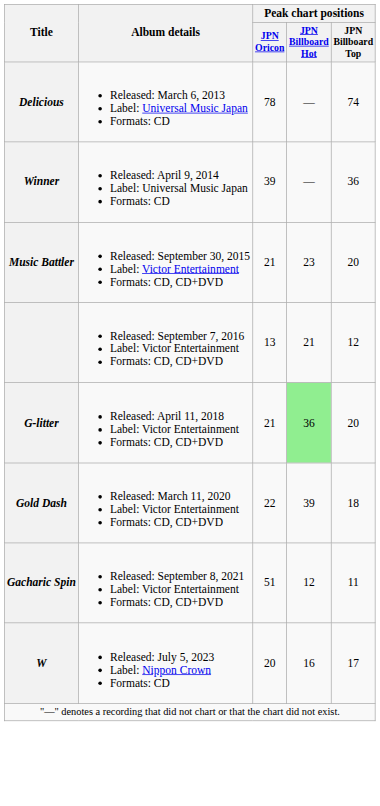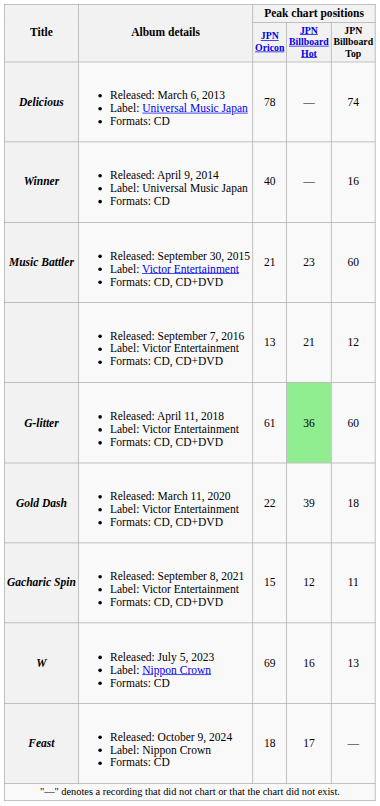Winner | Peak chart positions / JPN Oricon: 39 -> 40
Winner | Peak chart positions / JPN Billboard Top: 36 -> 16
Music Battler | Peak chart positions / JPN Billboard Top: 20 -> 60
G-litter | Peak chart positions / JPN Oricon: 21 -> 61
G-litter | Peak chart positions / JPN Billboard Top: 20 -> 60
Gacharic Spin | Peak chart positions / JPN Oricon: 51 -> 15
W | Peak chart positions / JPN Oricon: 20 -> 69
W | Peak chart positions / JPN Billboard Top: 17 -> 13
+ row: Feast | Released: October 9, 2024 Label: Nippon Crown Formats: CD | 18 | 17 | —
